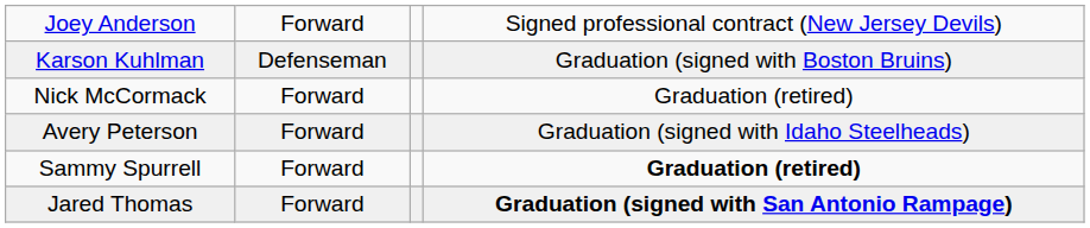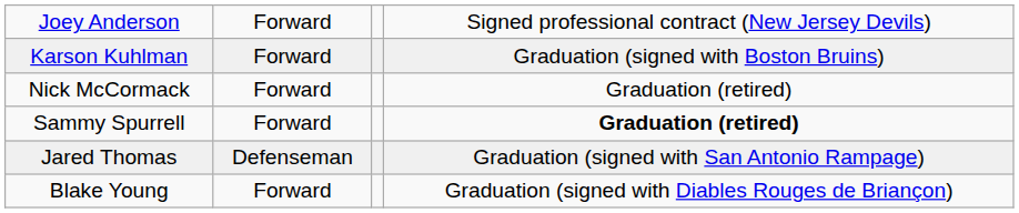Karson Kuhlman | column 2: Defenseman -> Forward
- row: Avery Peterson | Forward | Graduation (signed with Idaho Steelheads)
Jared Thomas | column 2: Forward -> Defenseman
Jared Thomas | column 4: bold -> normal
+ row: Blake Young | Forward | Graduation (signed with Diables Rouges de Briançon)
